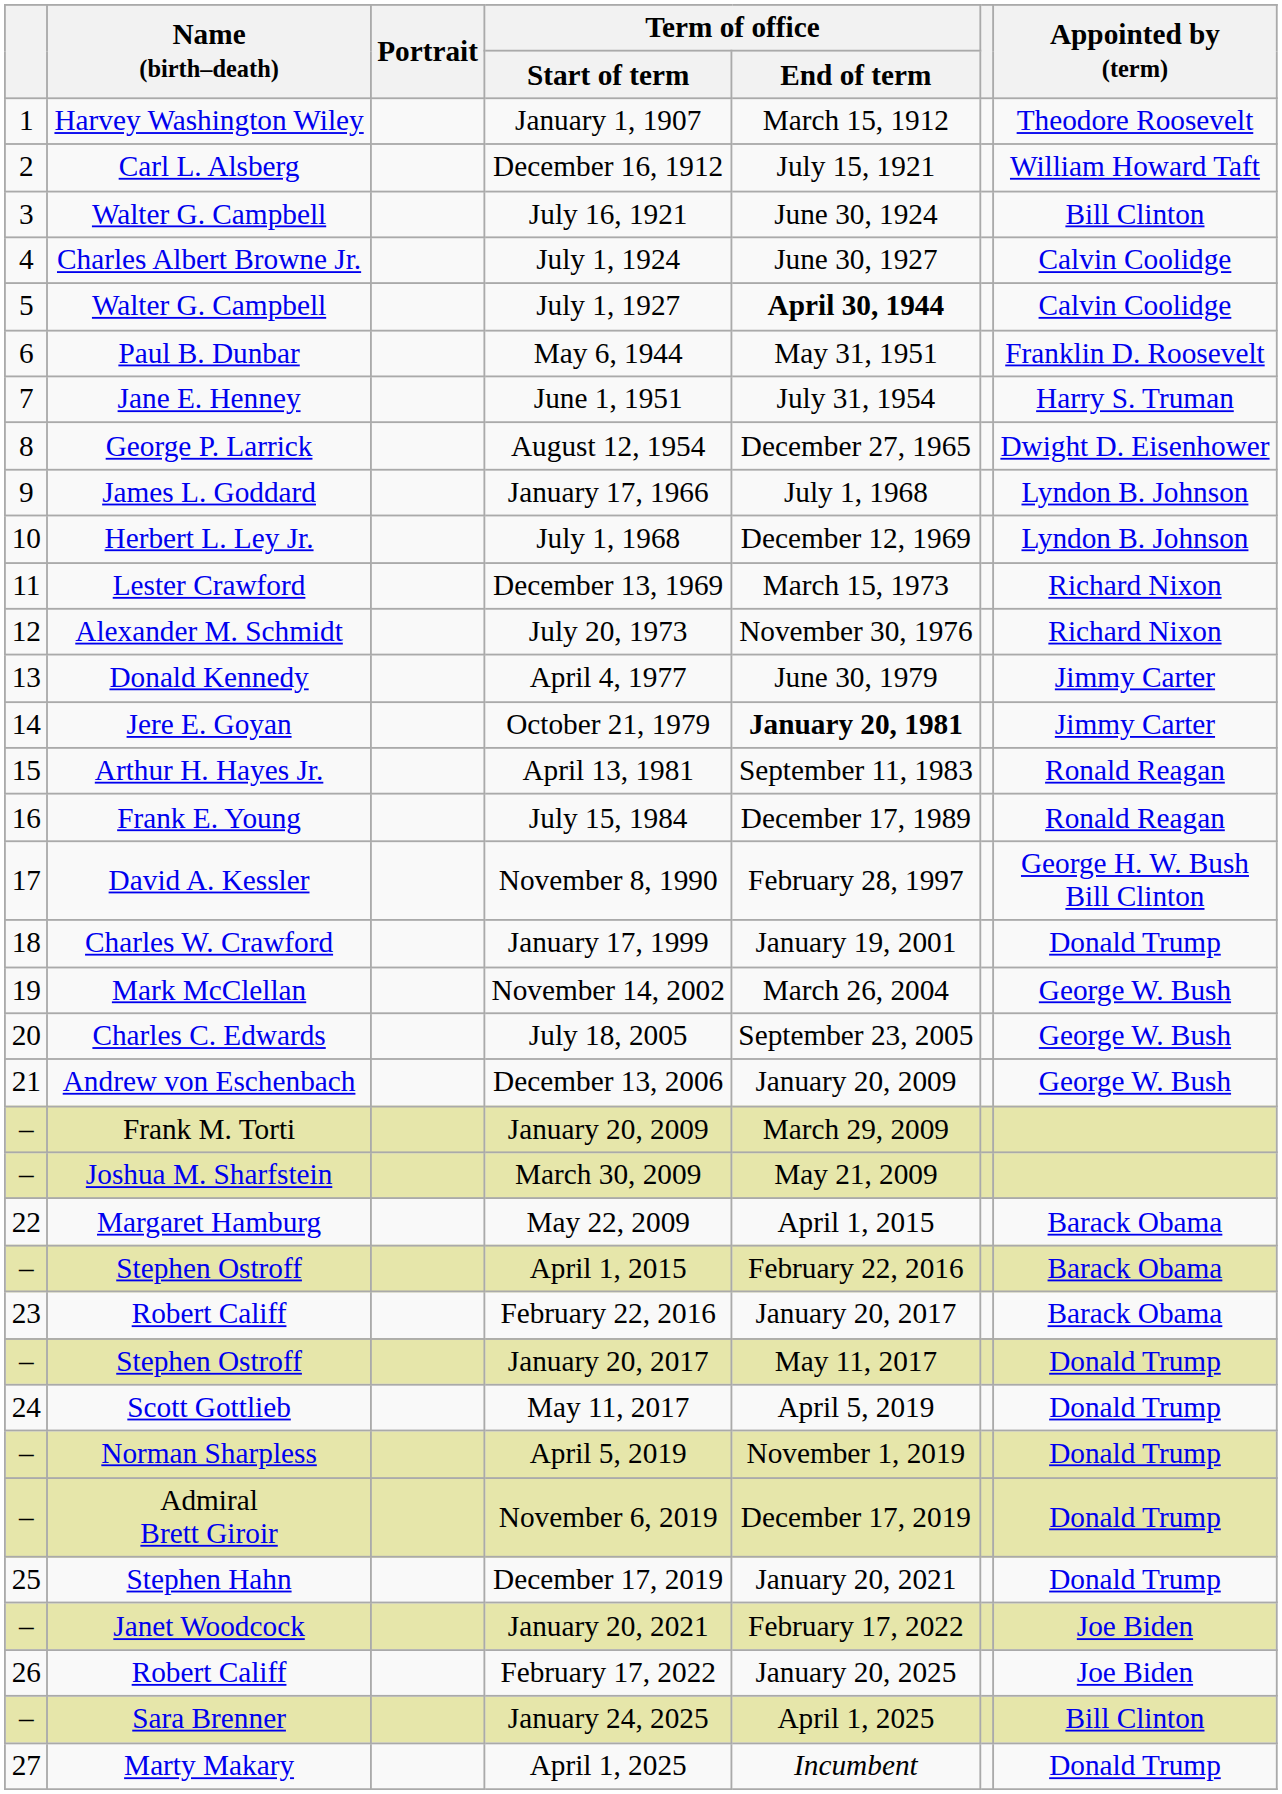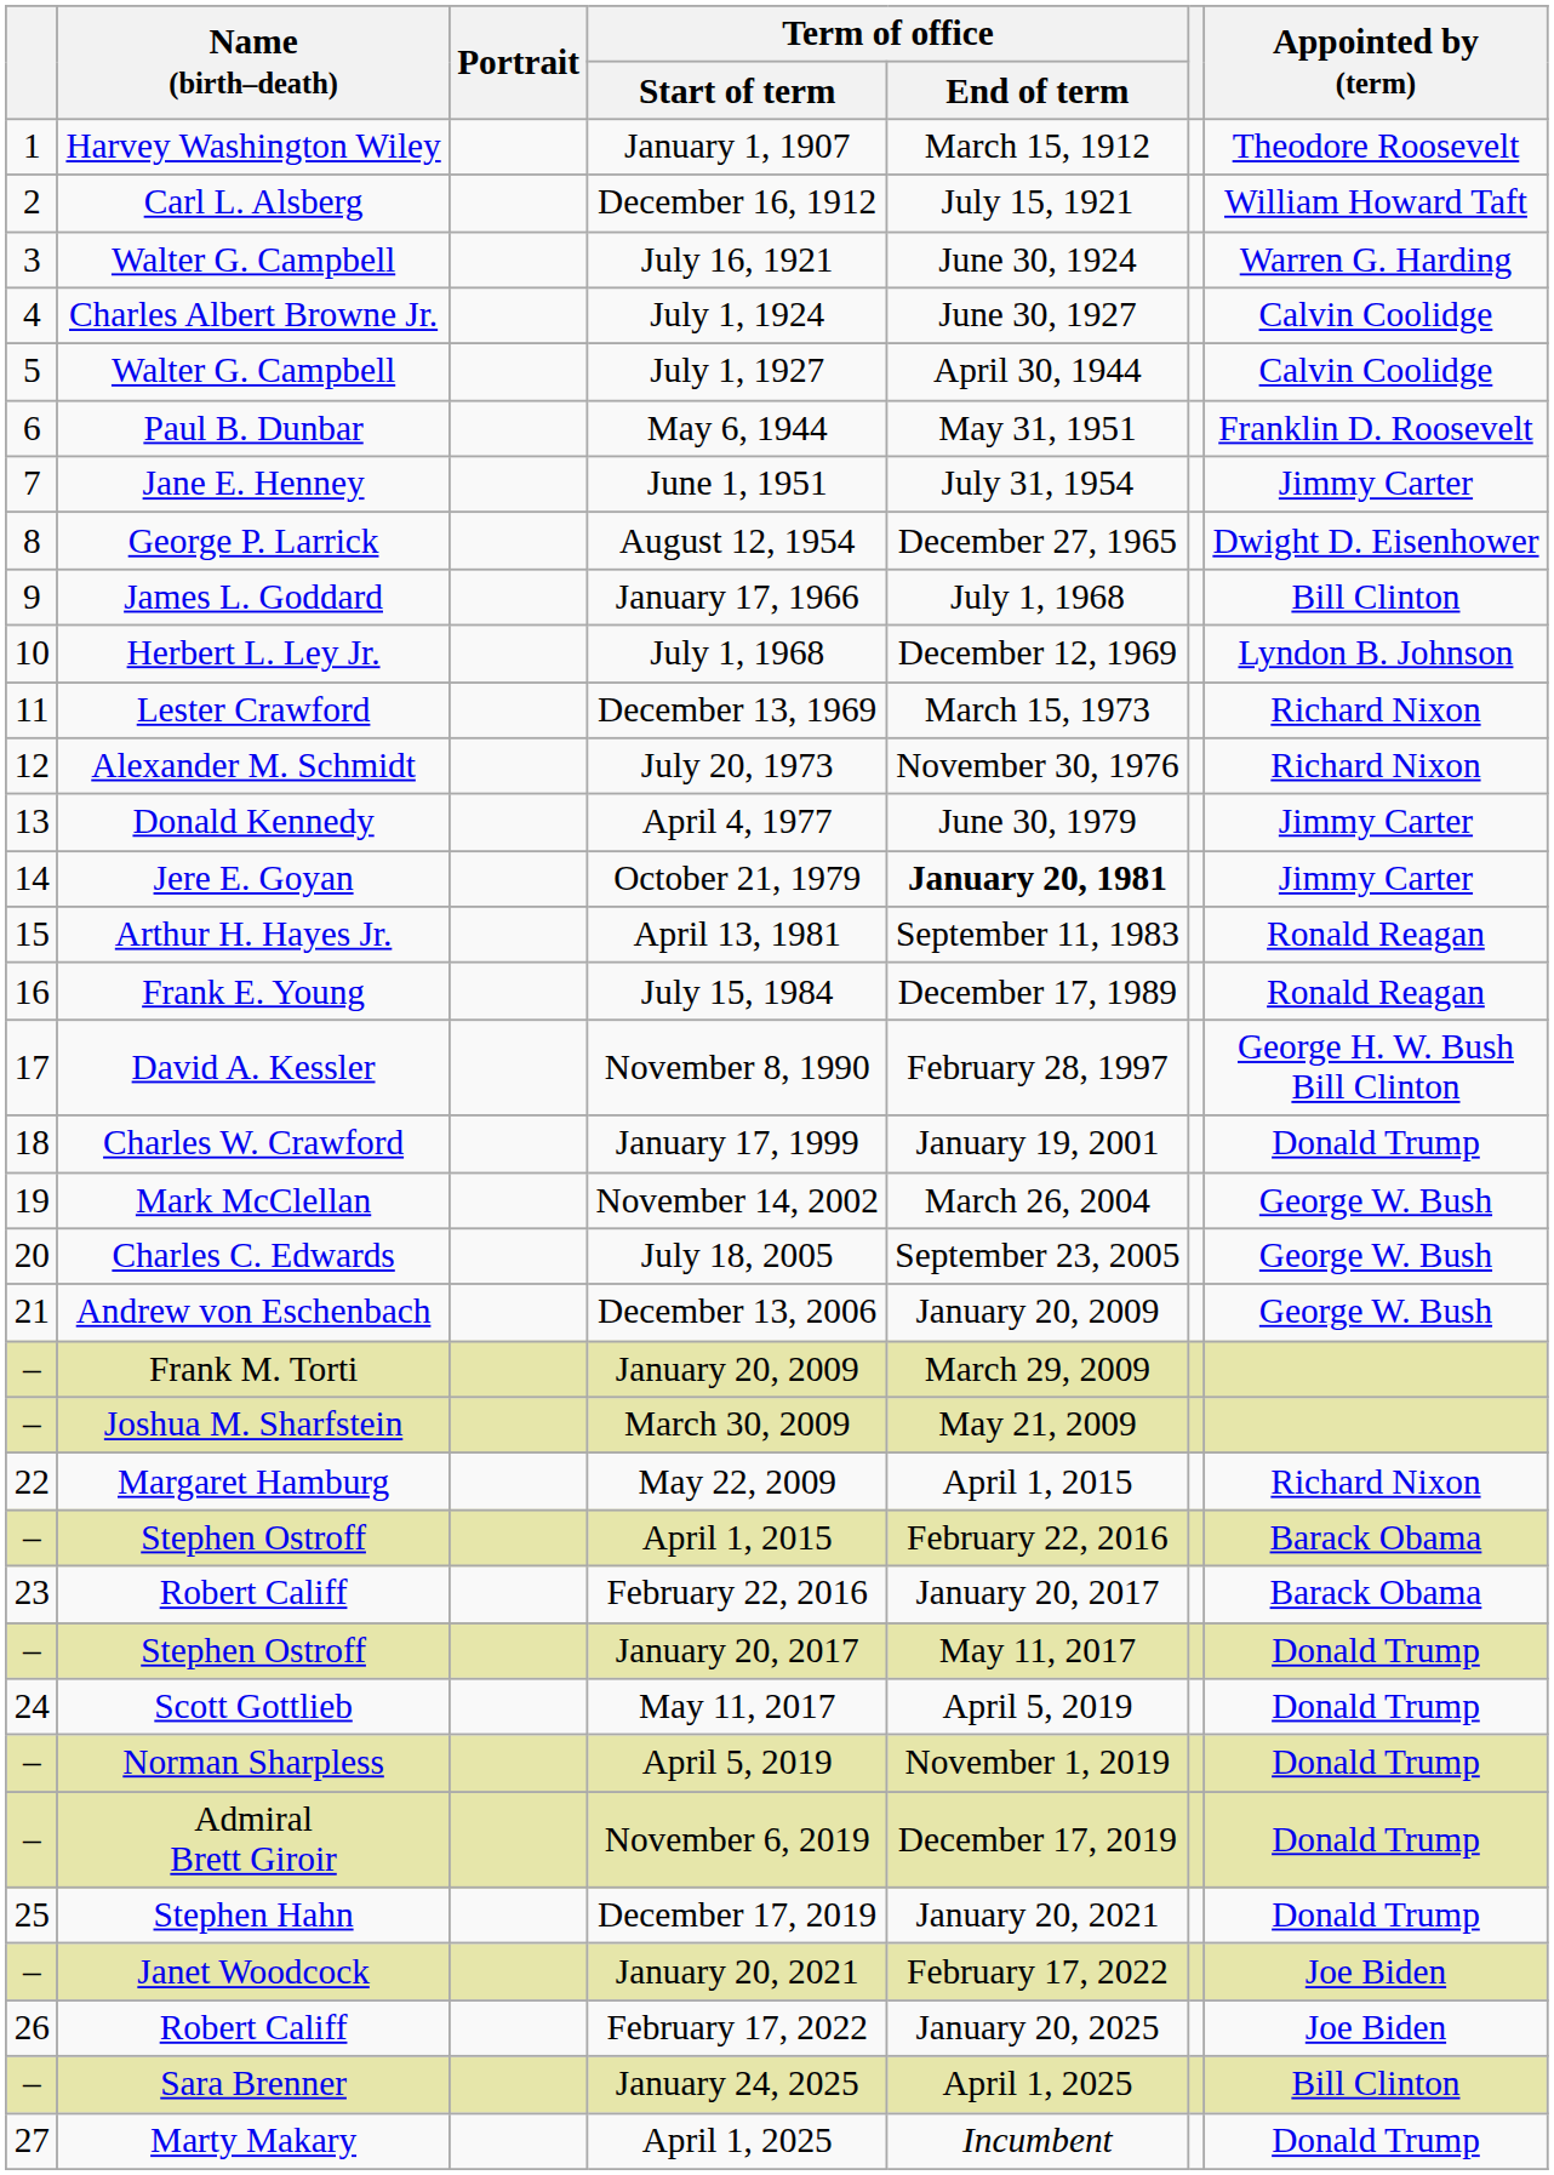July 16, 1921 | Appointed by (term): Bill Clinton -> Warren G. Harding
July 1, 1927 | Term of office / End of term: bold -> normal
June 1, 1951 | Appointed by (term): Harry S. Truman -> Jimmy Carter
January 17, 1966 | Appointed by (term): Lyndon B. Johnson -> Bill Clinton
May 22, 2009 | Appointed by (term): Barack Obama -> Richard Nixon
